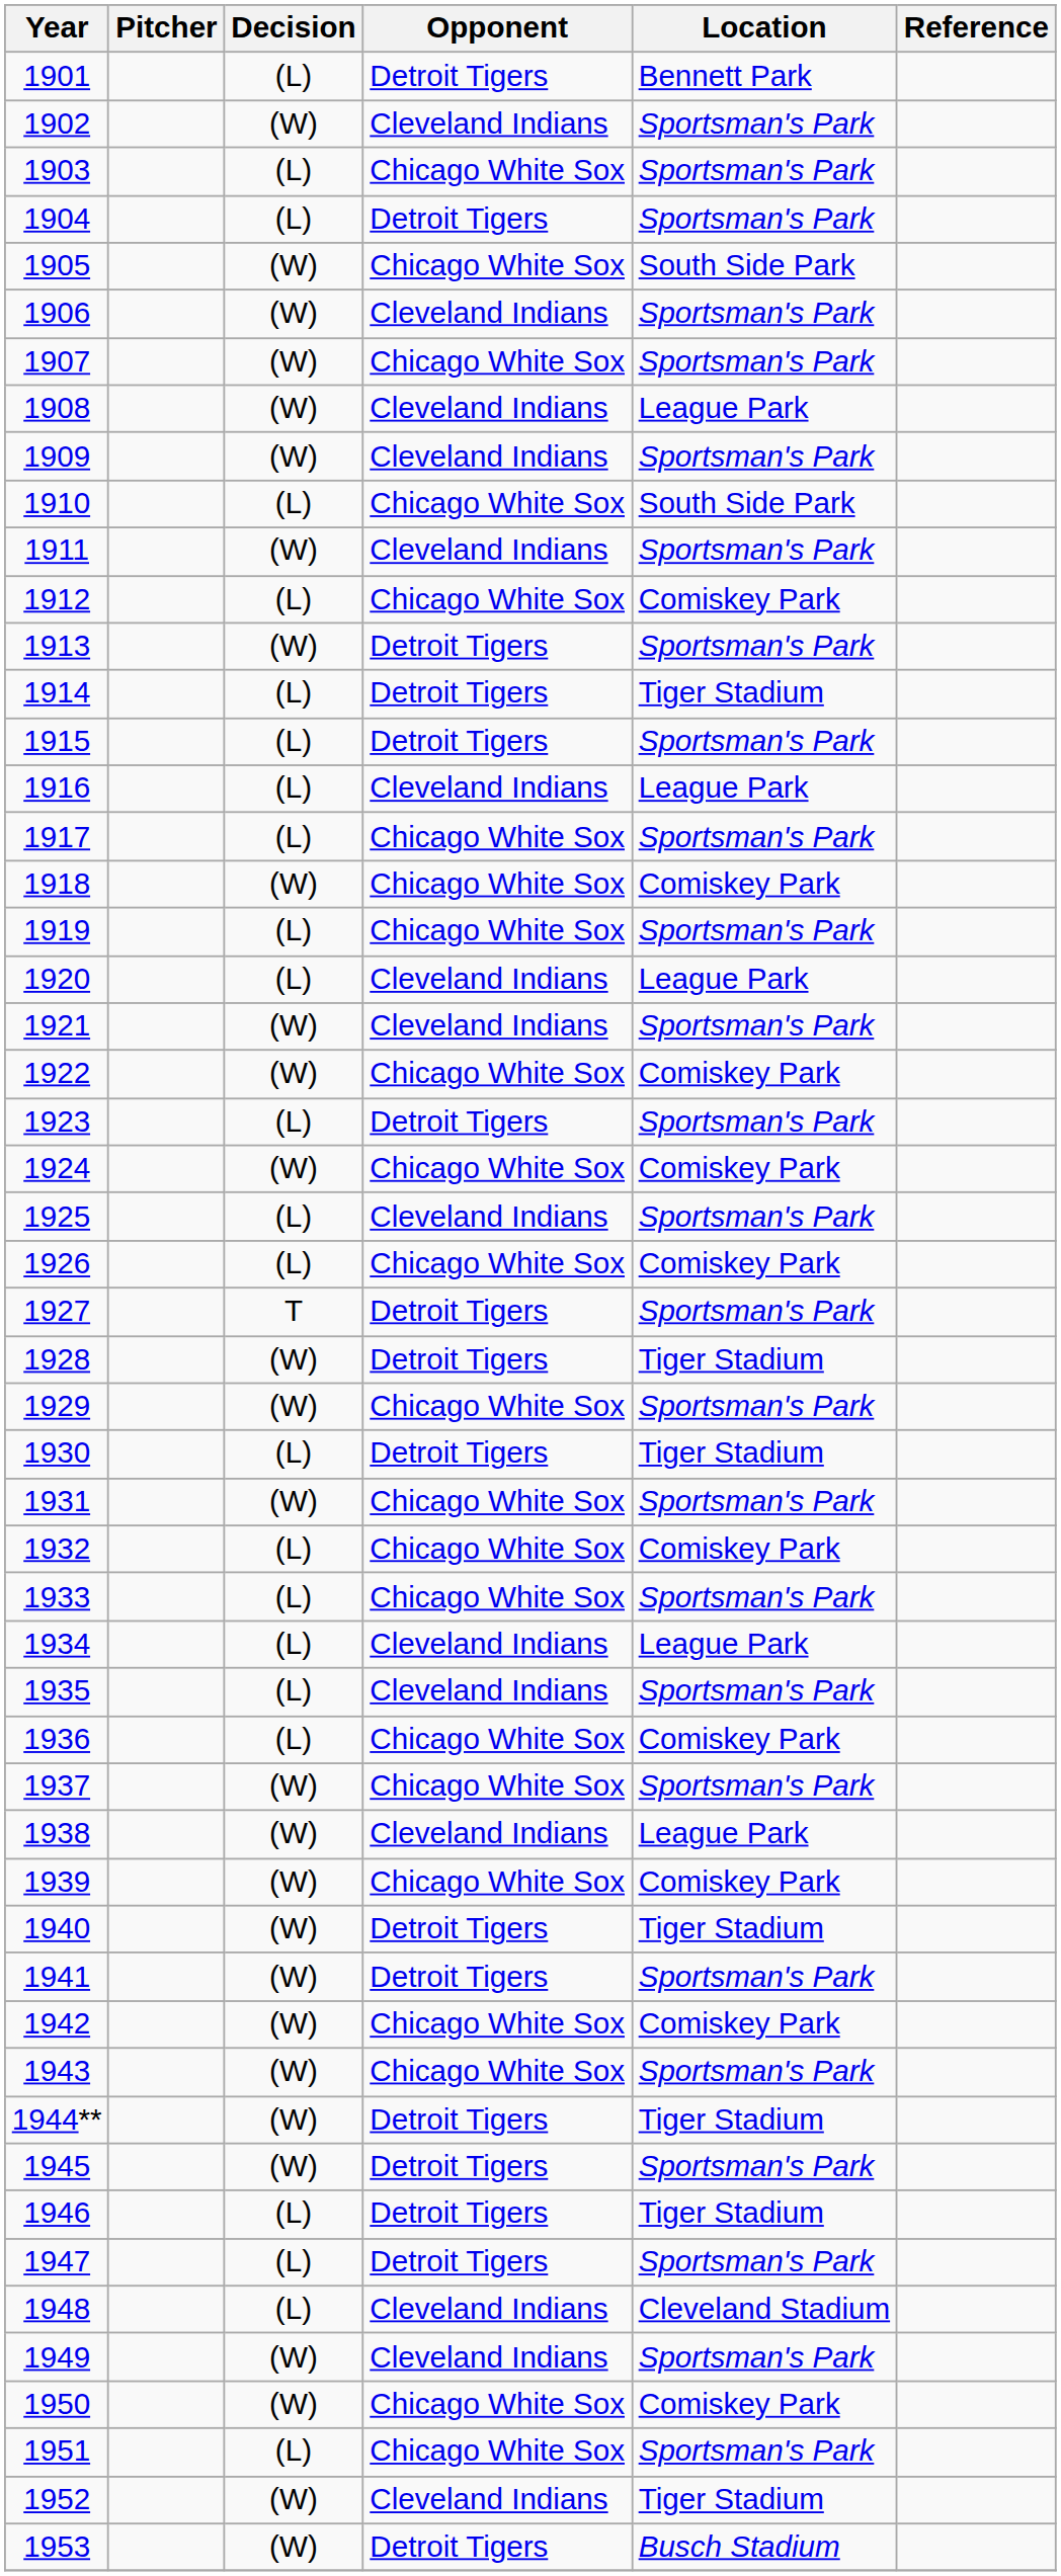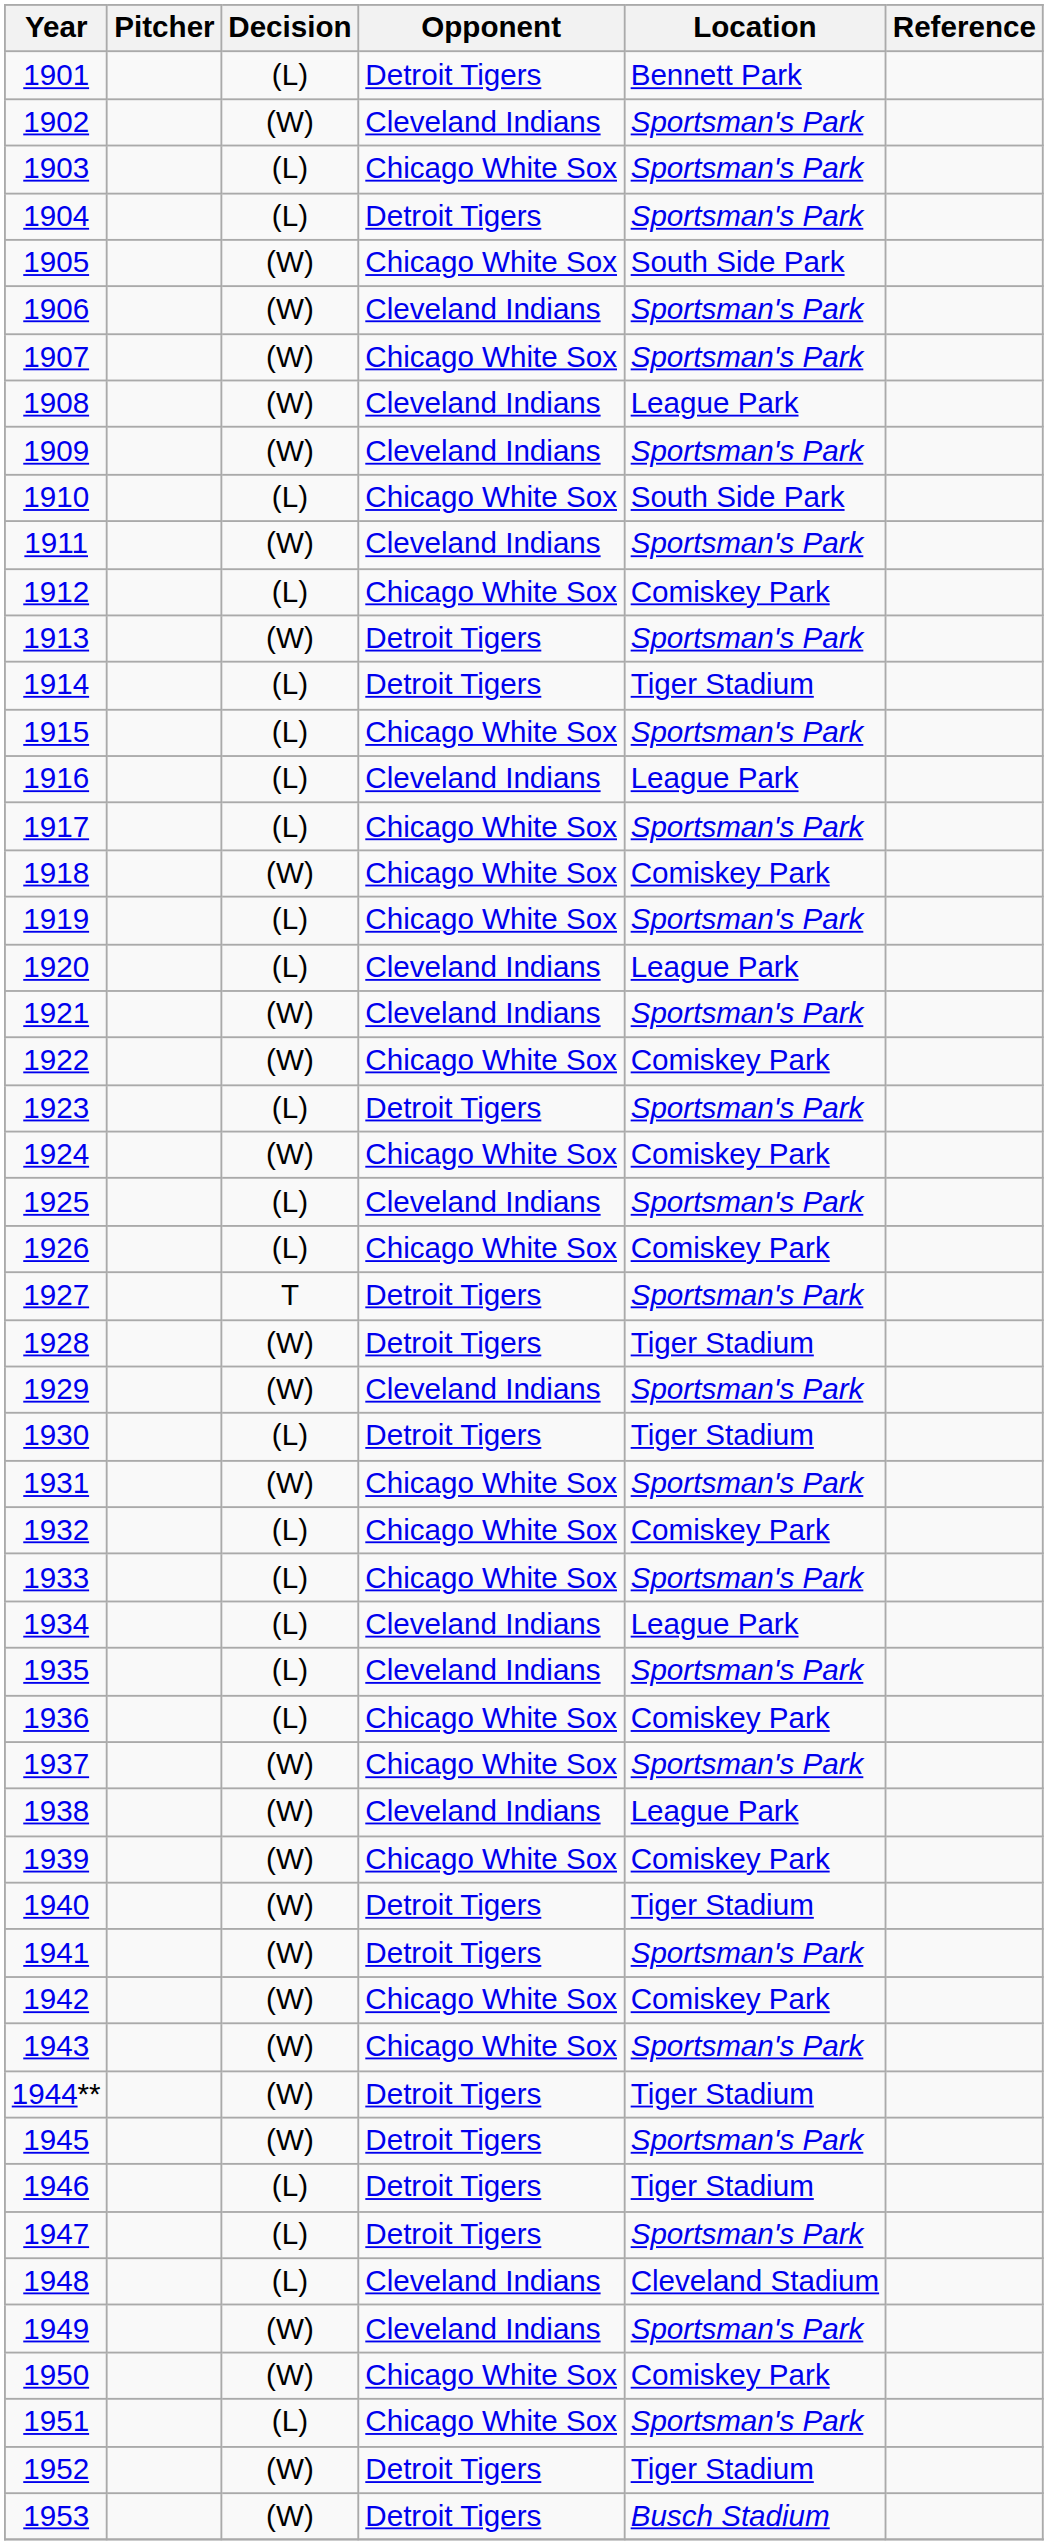1915 | Opponent: Detroit Tigers -> Chicago White Sox
1929 | Opponent: Chicago White Sox -> Cleveland Indians
1952 | Opponent: Cleveland Indians -> Detroit Tigers
